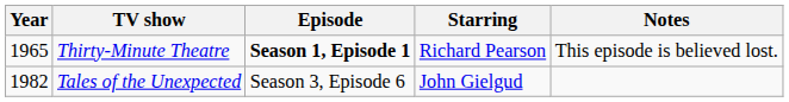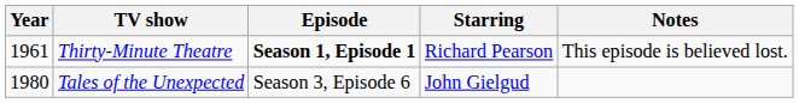Thirty-Minute Theatre | Year: 1965 -> 1961
Tales of the Unexpected | Year: 1982 -> 1980
